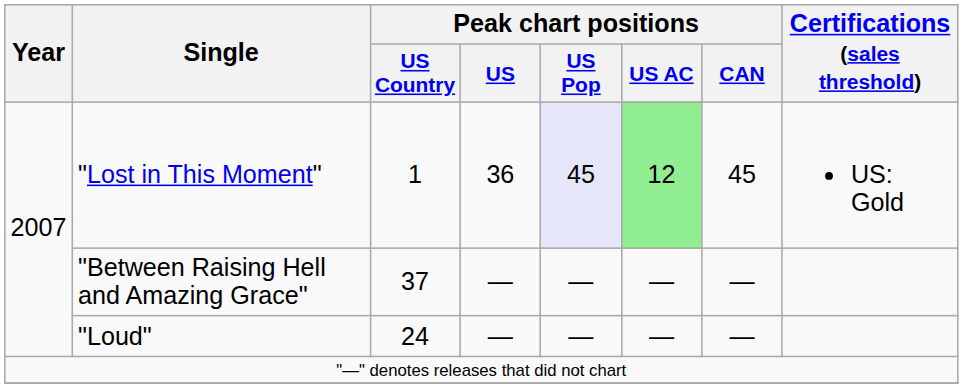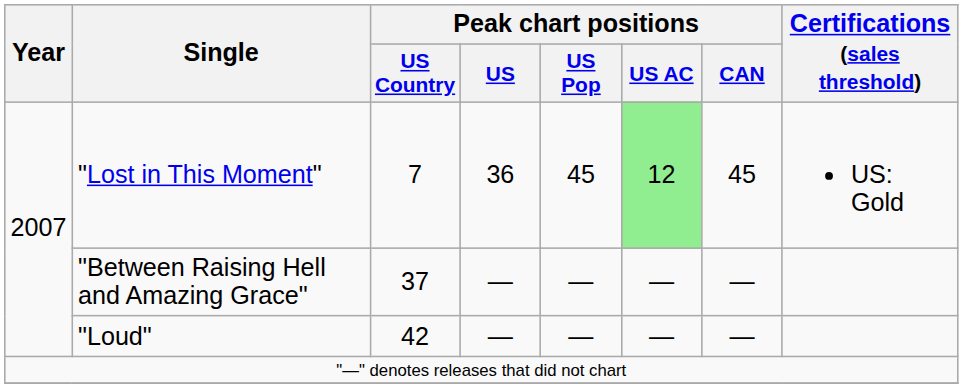"Lost in This Moment" | Peak chart positions / US Country: 1 -> 7
"Lost in This Moment" | Peak chart positions / US Pop: lavender background -> no background
"Loud" | Peak chart positions / US Country: 24 -> 42
